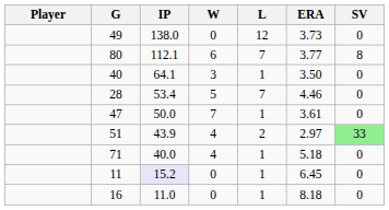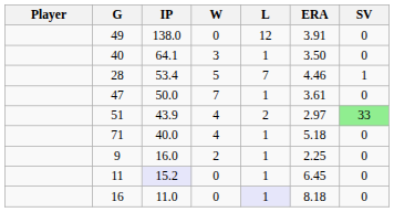49 | ERA: 3.73 -> 3.91
- row: 80 | 112.1 | 6 | 7 | 3.77 | 8
28 | SV: 0 -> 1
+ row: 9 | 16.0 | 2 | 1 | 2.25 | 0
16 | L: no background -> lavender background
